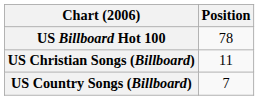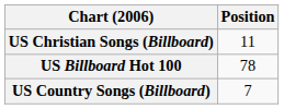rows swapped: US Billboard Hot 100 <-> US Christian Songs (Billboard)
